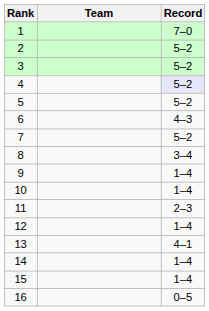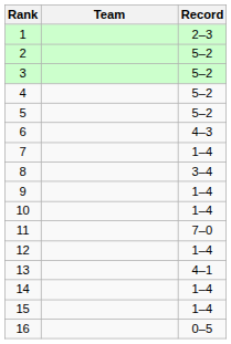1 | Record: 7–0 -> 2–3
4 | Record: lavender background -> no background
7 | Record: 5–2 -> 1–4
11 | Record: 2–3 -> 7–0
